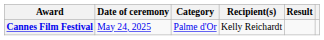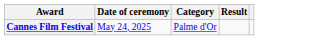- column: Recipient(s) | Kelly Reichardt
